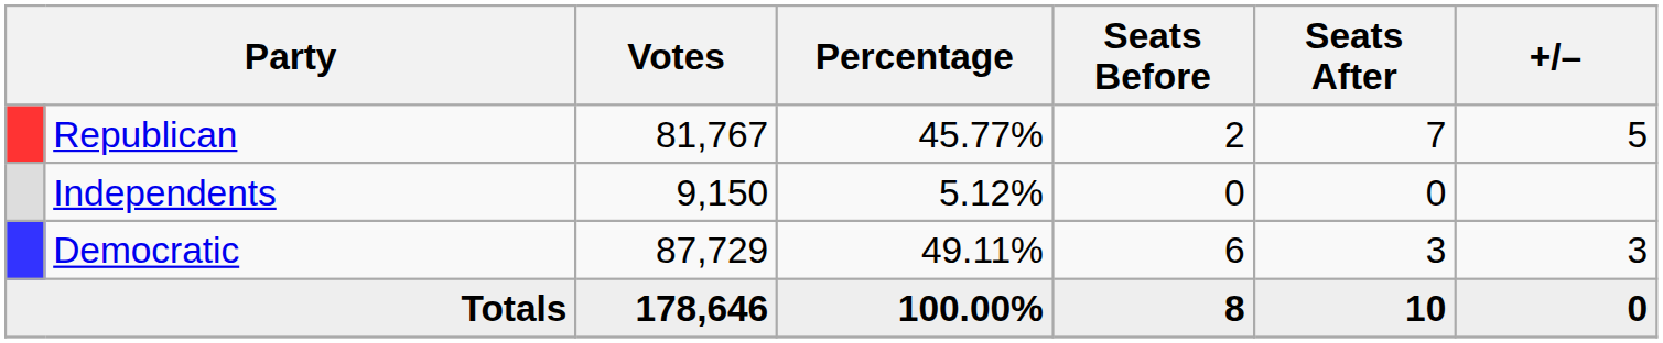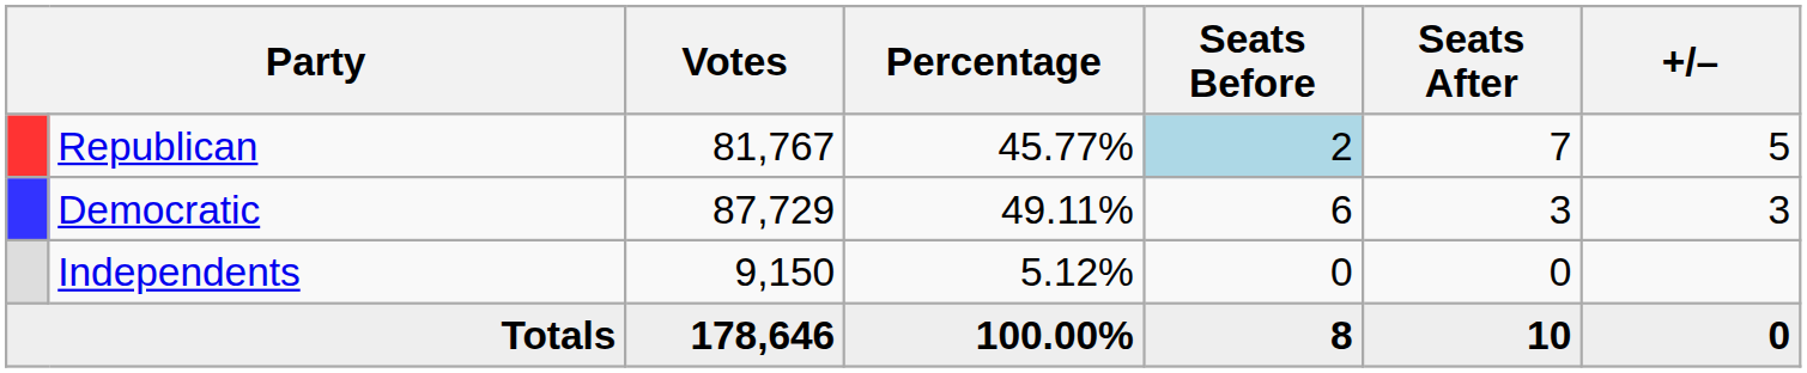Republican | Seats Before: no background -> lightblue background
rows swapped: Democratic <-> Independents
